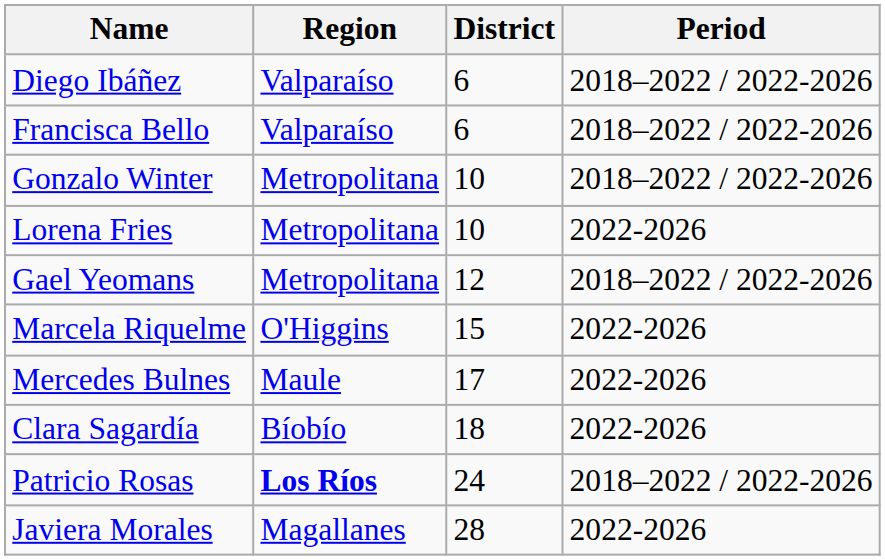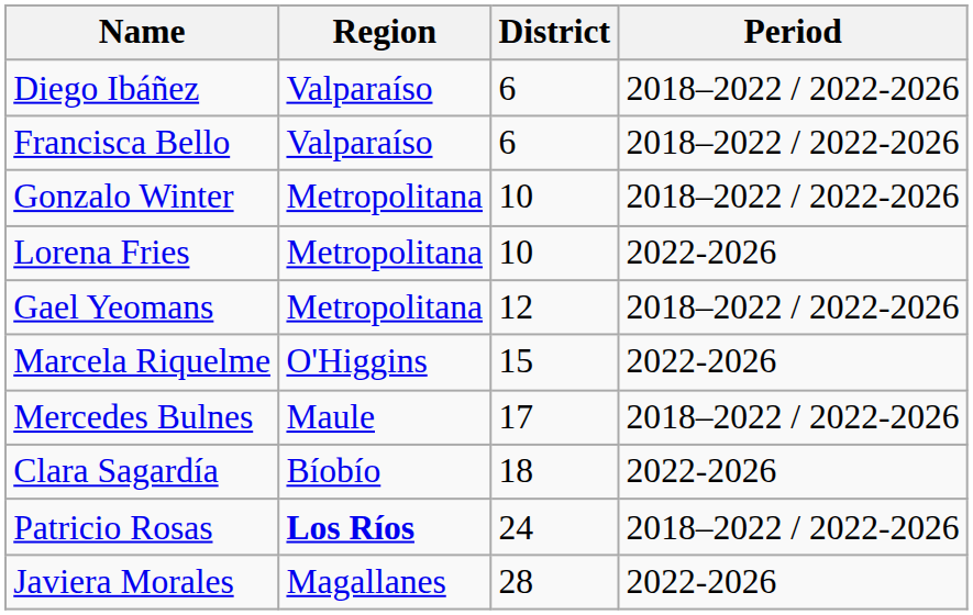Mercedes Bulnes | Period: 2022-2026 -> 2018–2022 / 2022-2026
